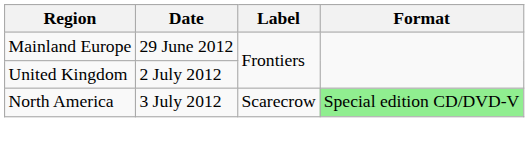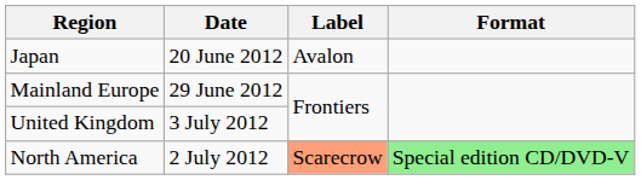+ row: Japan | 20 June 2012 | Avalon
United Kingdom | Date: 2 July 2012 -> 3 July 2012
North America | Date: 3 July 2012 -> 2 July 2012
North America | Label: no background -> lightsalmon background
